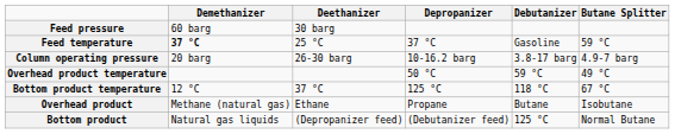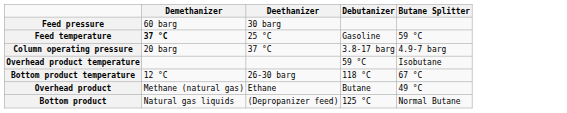- column: Depropanizer | 37 °C | 10-16.2 barg | 50 °C | 125 °C | Propane | (Debutanizer feed)
Column operating pressure | Deethanizer: 26-30 barg -> 37 °C
Overhead product temperature | Butane Splitter: 49 °C -> Isobutane
Bottom product temperature | Deethanizer: 37 °C -> 26-30 barg
Overhead product | Butane Splitter: Isobutane -> 49 °C
